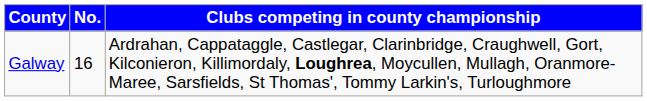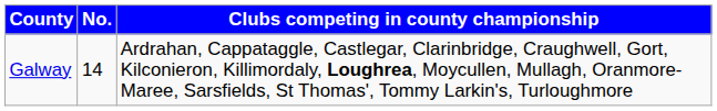Galway | No.: 16 -> 14
